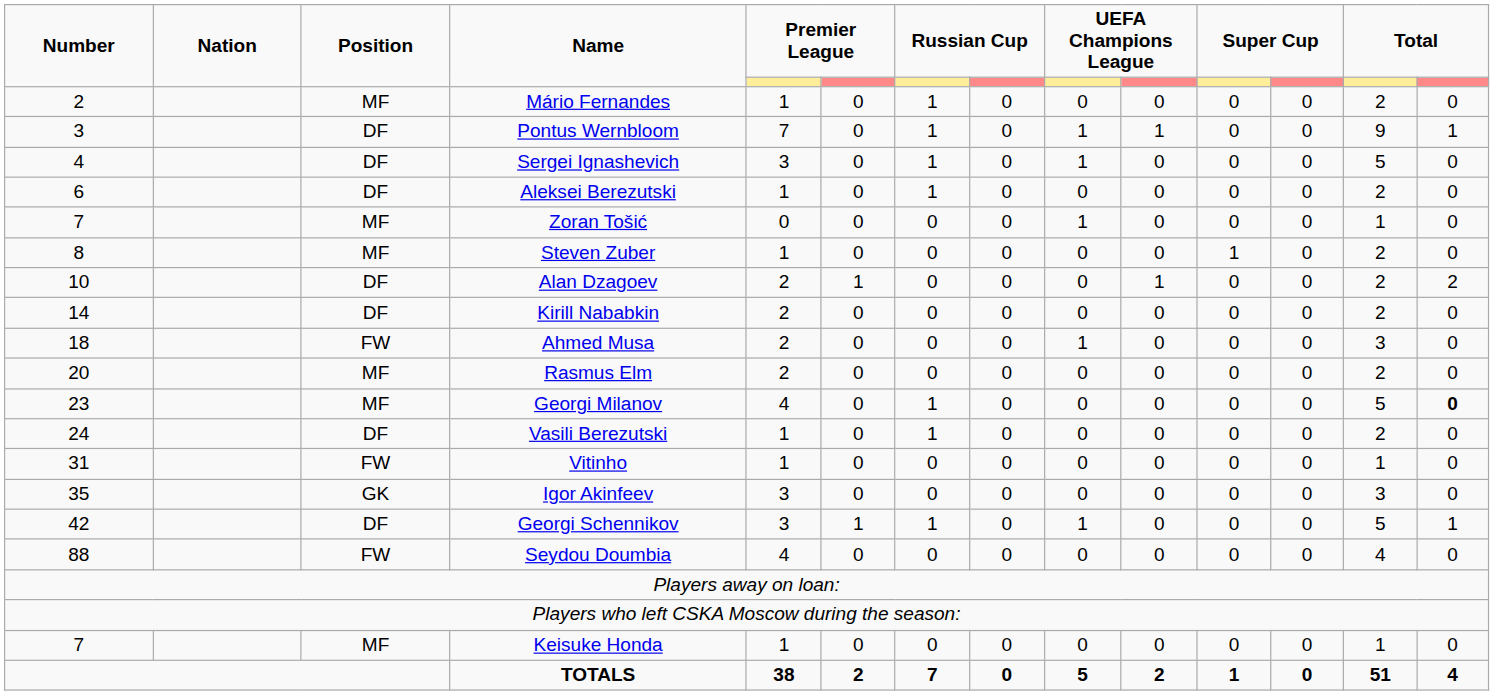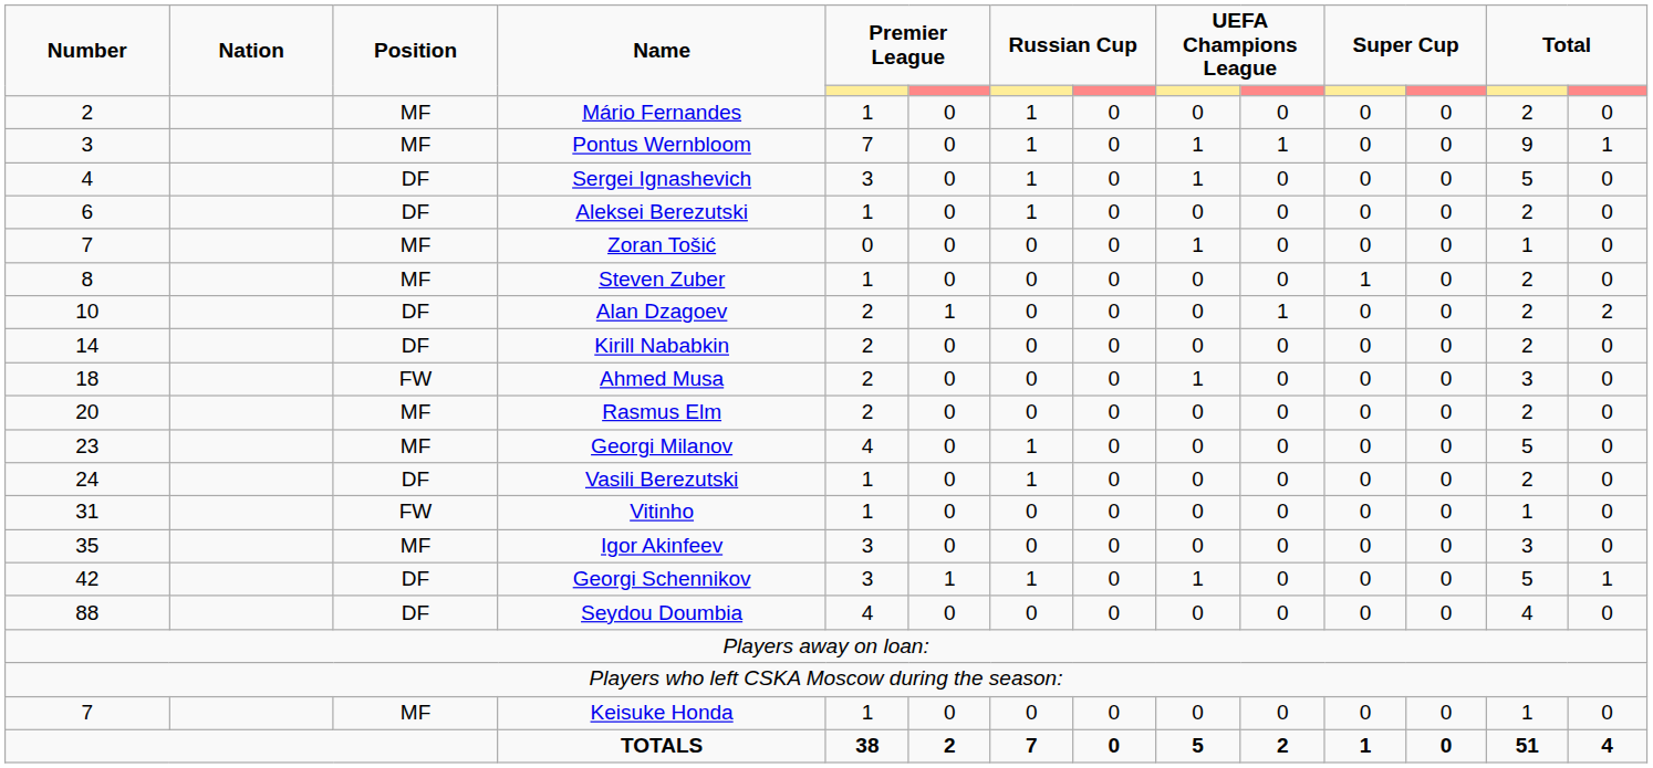Pontus Wernbloom | Position: DF -> MF
Georgi Milanov | column 14: bold -> normal
Igor Akinfeev | Position: GK -> MF
Seydou Doumbia | Position: FW -> DF
